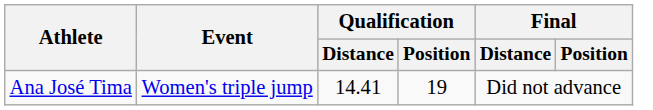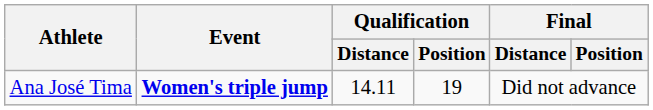Ana José Tima | Event: normal -> bold
Ana José Tima | Qualification / Distance: 14.41 -> 14.11
